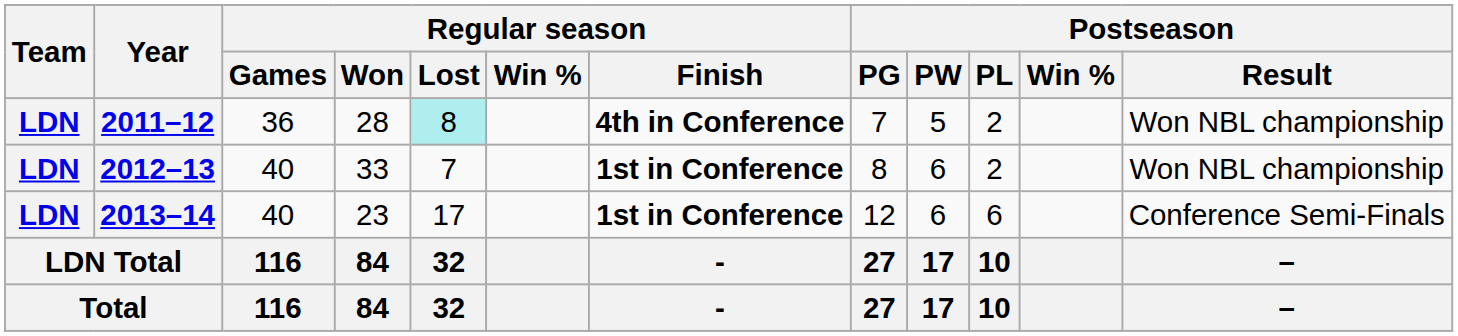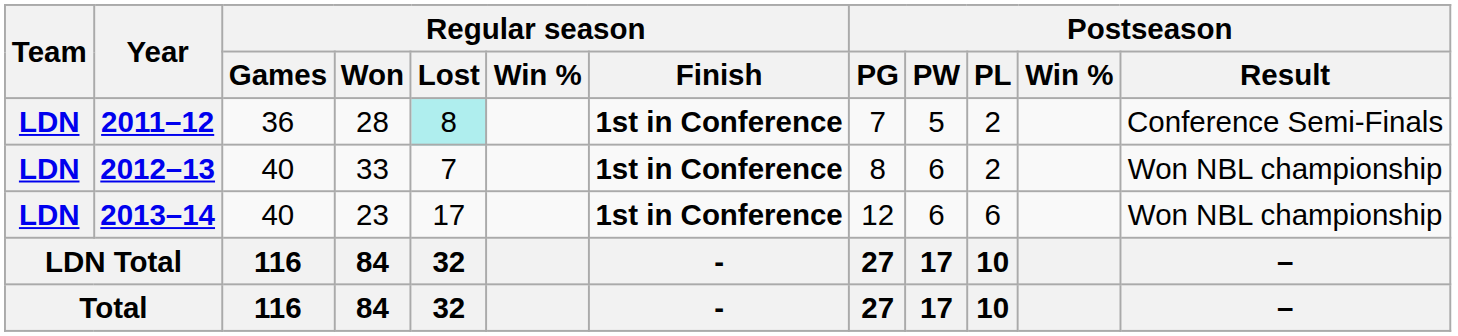2011–12 | Regular season / Finish: 4th in Conference -> 1st in Conference
2011–12 | Postseason / Result: Won NBL championship -> Conference Semi-Finals
2013–14 | Postseason / Result: Conference Semi-Finals -> Won NBL championship
